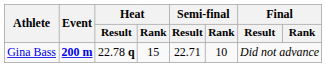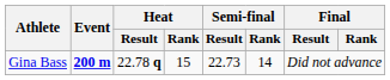Gina Bass | Semi-final / Result: 22.71 -> 22.73
Gina Bass | Semi-final / Rank: 10 -> 14
